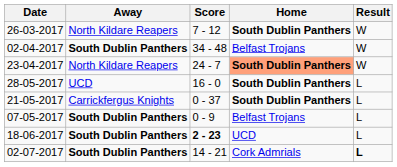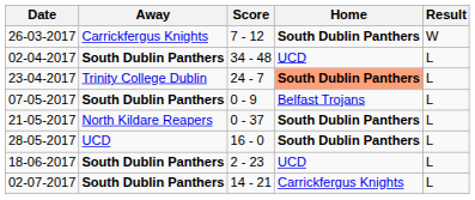26-03-2017 | Away: North Kildare Reapers -> Carrickfergus Knights
02-04-2017 | Home: Belfast Trojans -> UCD
02-04-2017 | Result: W -> L
23-04-2017 | Away: North Kildare Reapers -> Trinity College Dublin
23-04-2017 | Result: W -> L
rows swapped: 07-05-2017 <-> 28-05-2017
21-05-2017 | Away: Carrickfergus Knights -> North Kildare Reapers
18-06-2017 | Score: bold -> normal
02-07-2017 | Home: Cork Admrials -> Carrickfergus Knights
02-07-2017 | Result: bold -> normal
